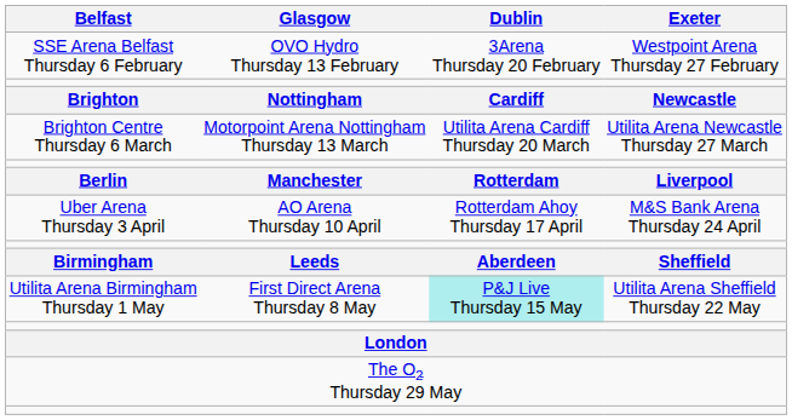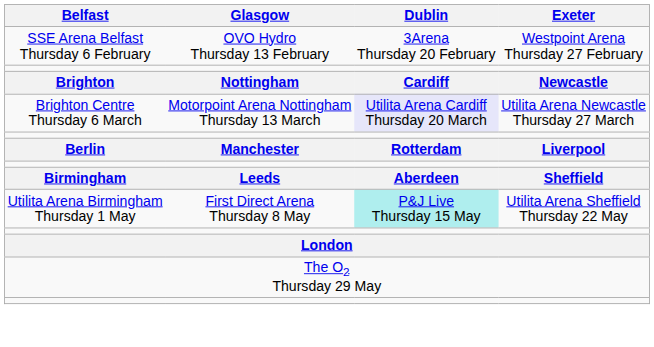Brighton Centre Thursday 6 March | Dublin: no background -> lavender background
- row: Uber Arena Thursday 3 April | AO Arena Thursday 10 April | Rotterdam Ahoy Thursday 17 April | M&S Bank Arena Thursday 24 April
